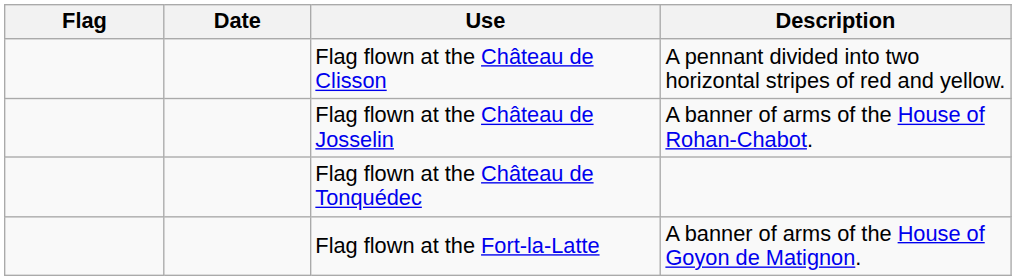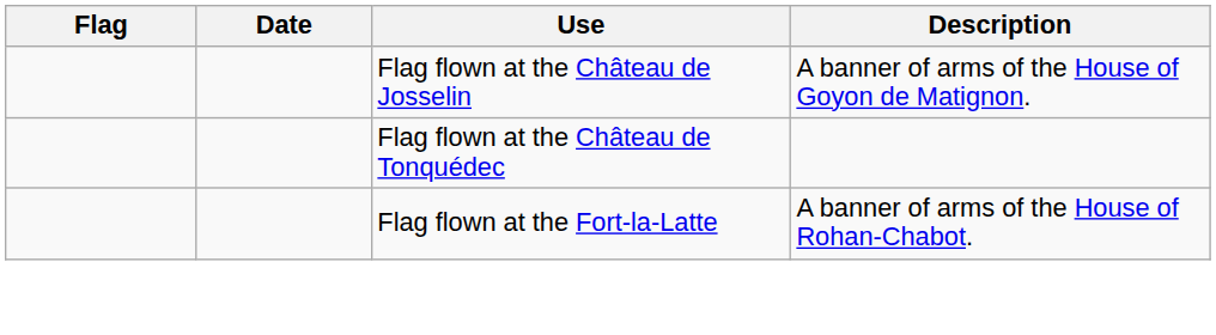- row: Flag flown at the Château de Clisson | A pennant divided into two horizontal stripes of red and yellow.
Flag flown at the Château de Josselin | Description: A banner of arms of the House of Rohan-Chabot. -> A banner of arms of the House of Goyon de Matignon.
Flag flown at the Fort-la-Latte | Description: A banner of arms of the House of Goyon de Matignon. -> A banner of arms of the House of Rohan-Chabot.
